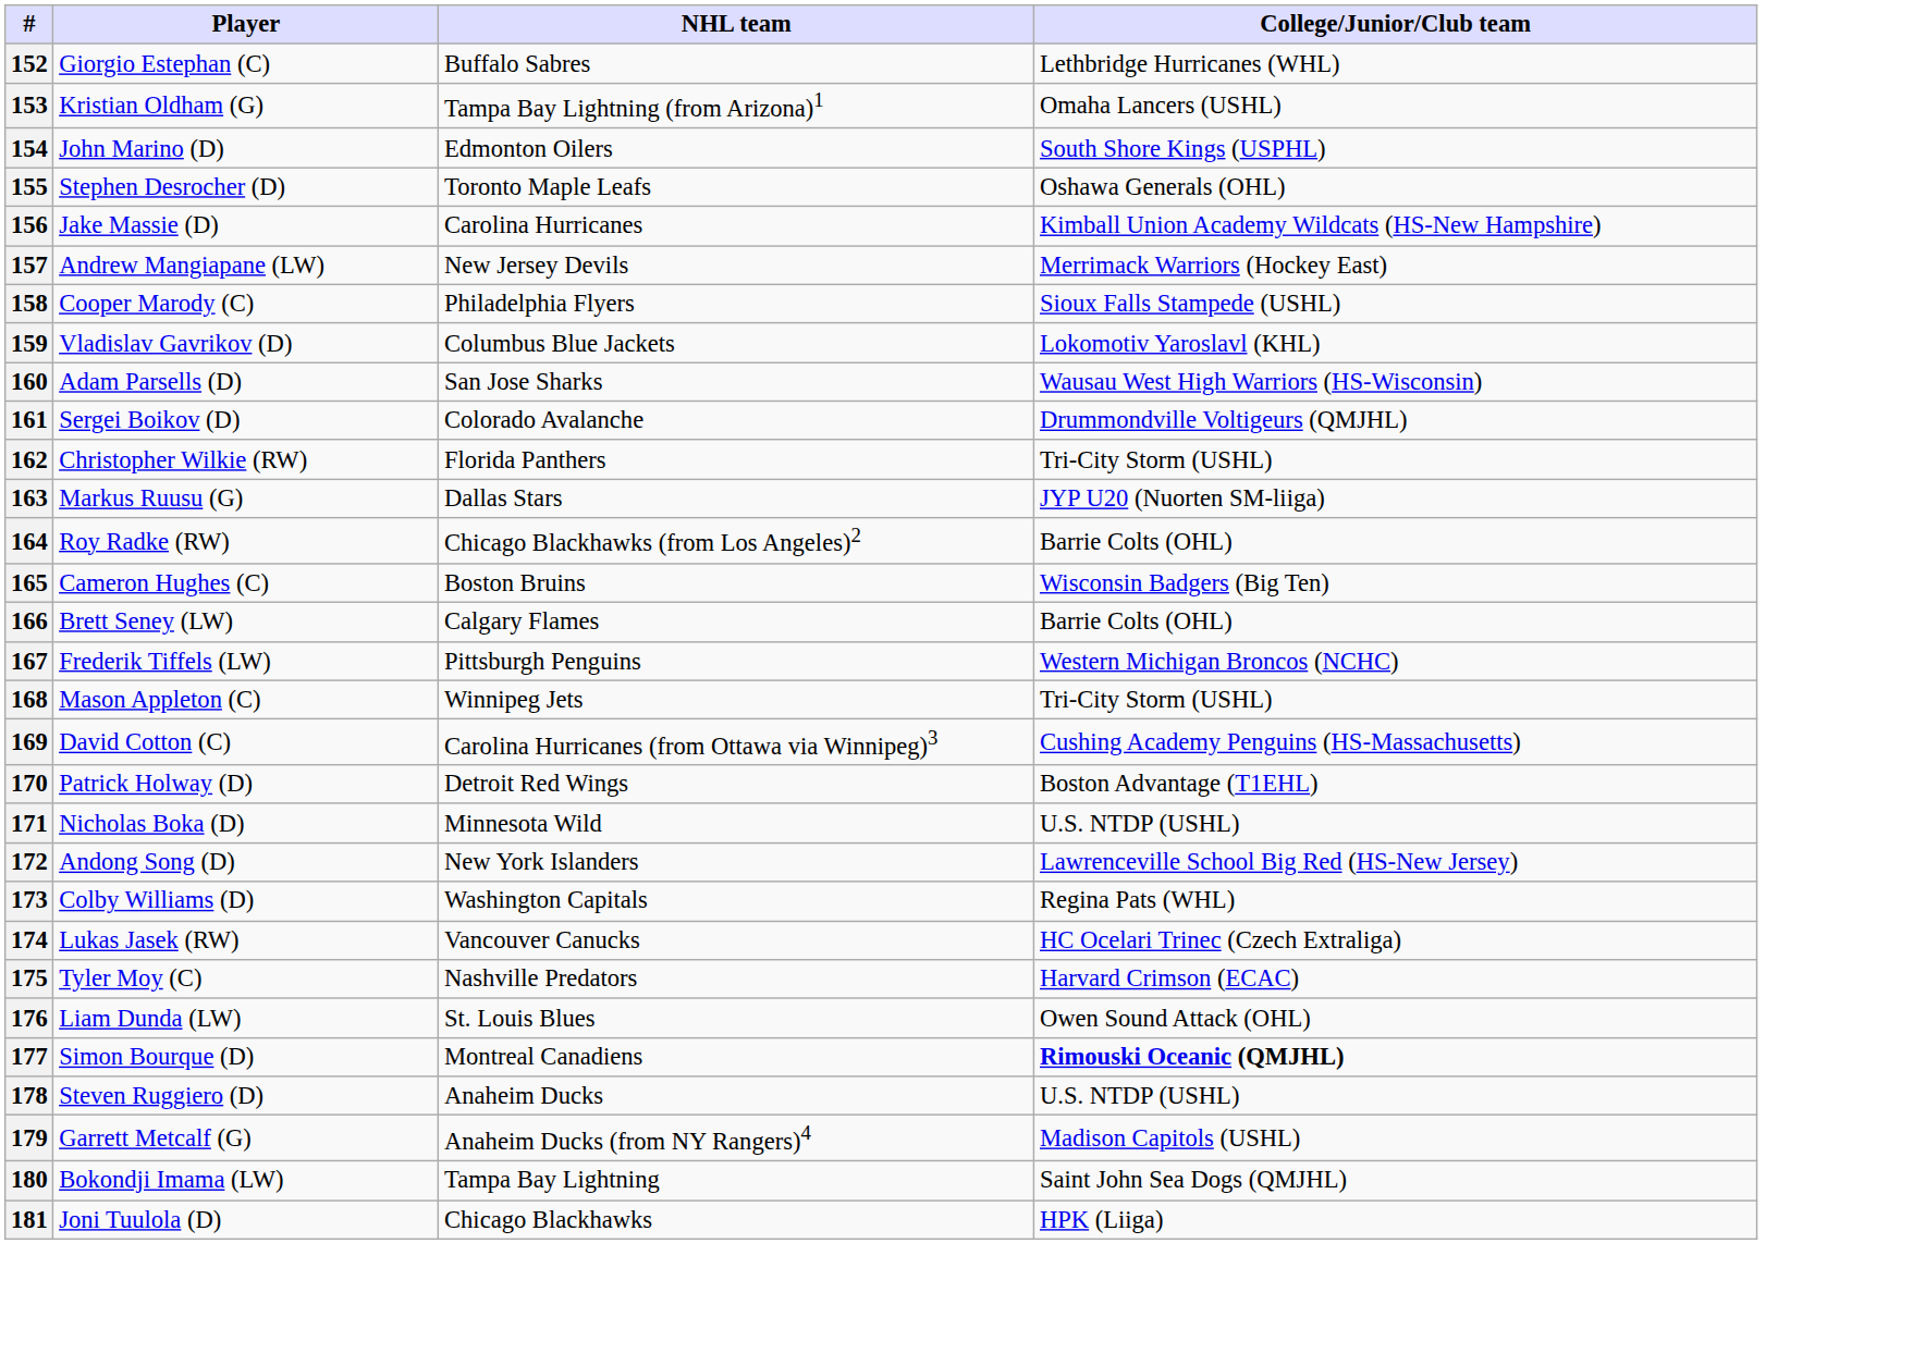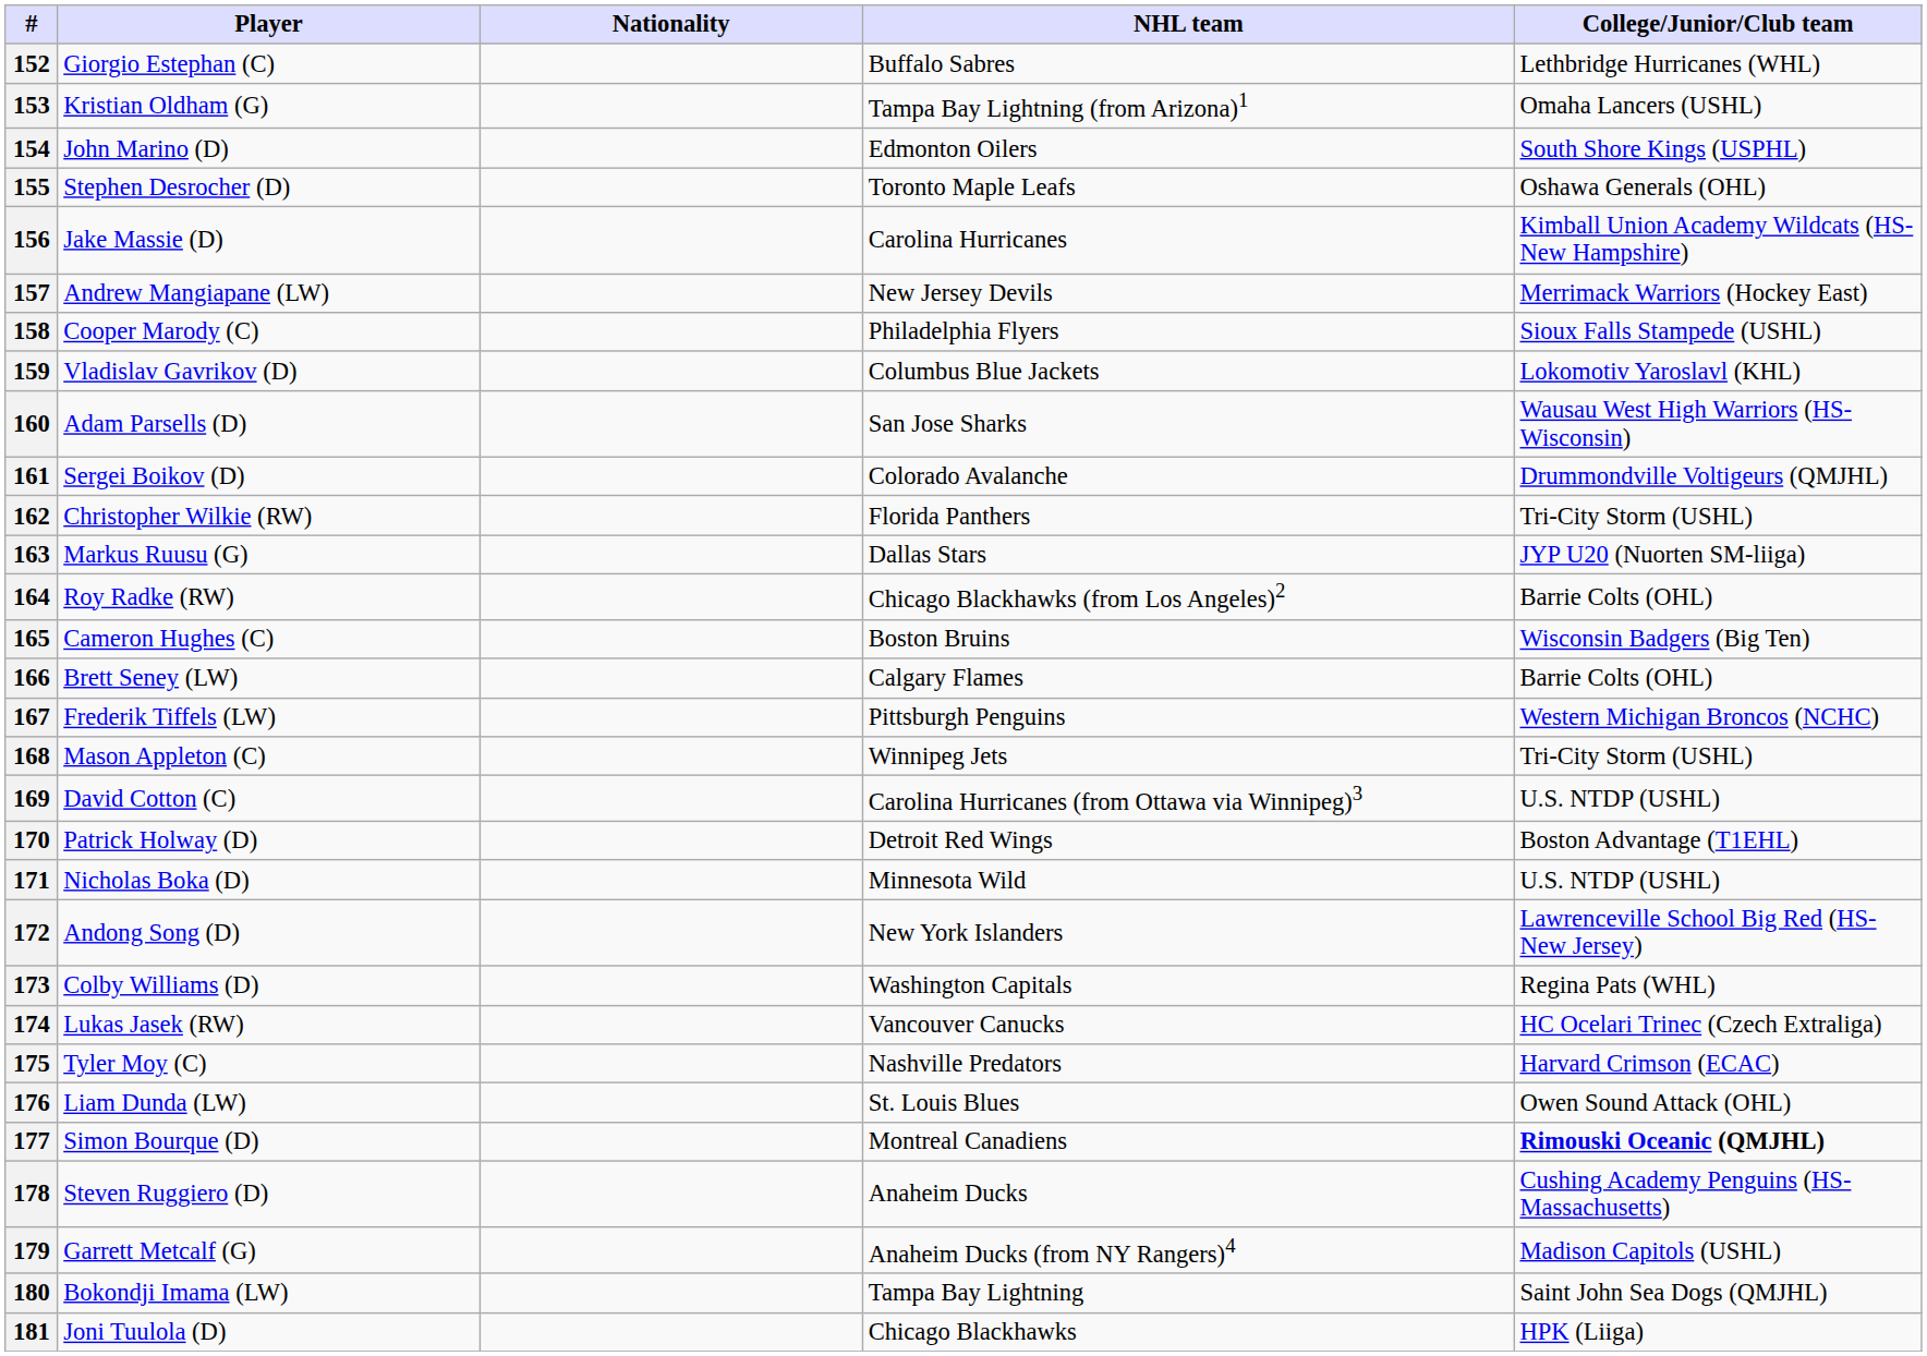+ column: Nationality
169 | College/Junior/Club team: Cushing Academy Penguins (HS-Massachusetts) -> U.S. NTDP (USHL)
178 | College/Junior/Club team: U.S. NTDP (USHL) -> Cushing Academy Penguins (HS-Massachusetts)
